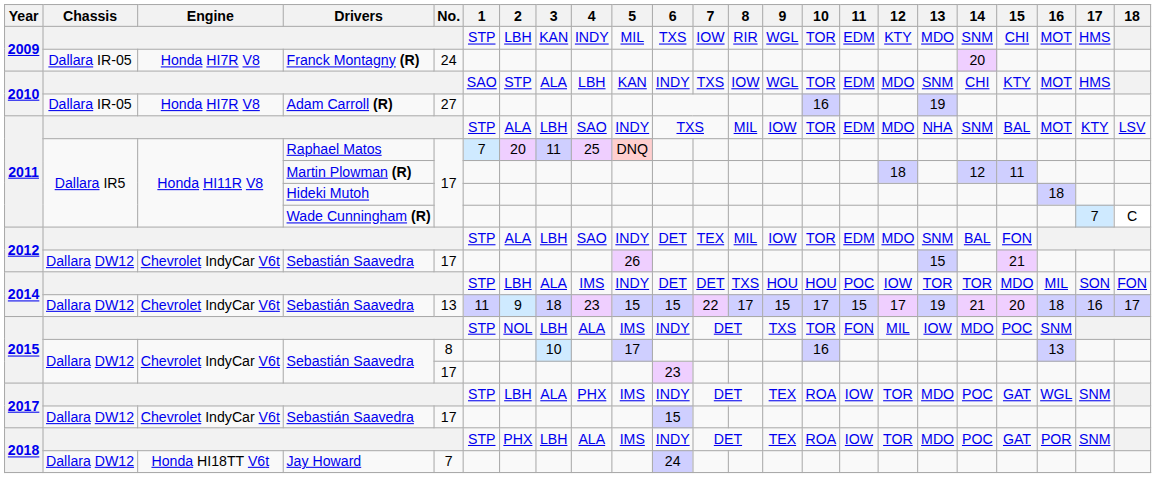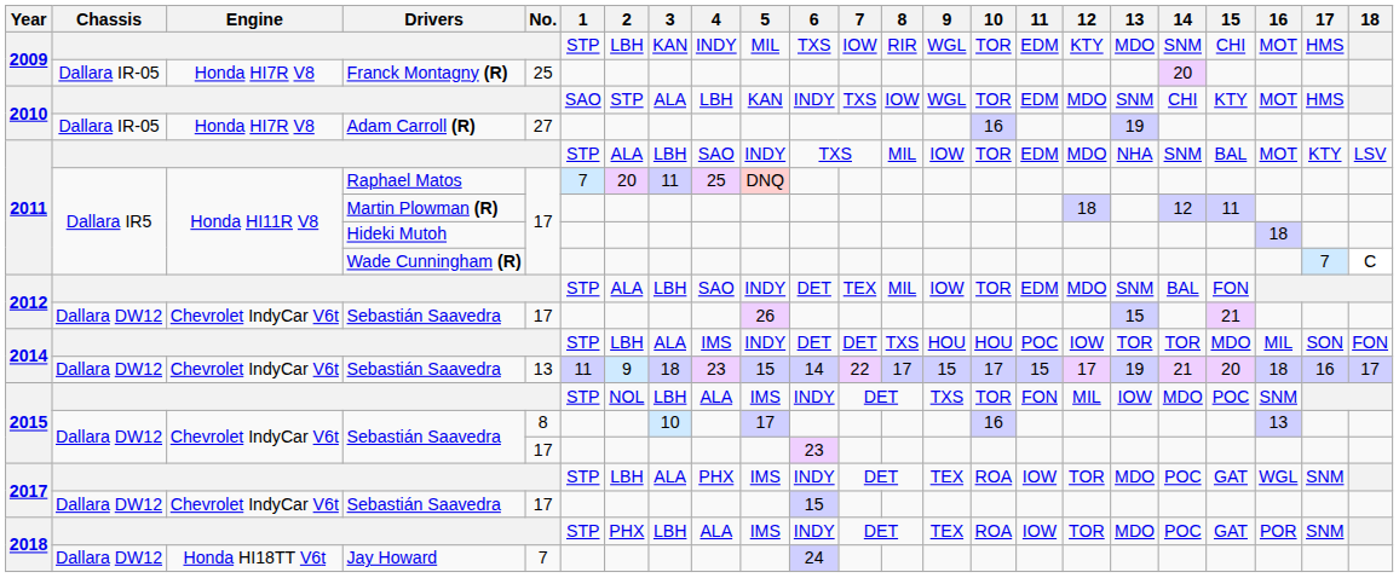Franck Montagny (R) | No.: 24 -> 25
2014 / Sebastián Saavedra | 6: 15 -> 14
